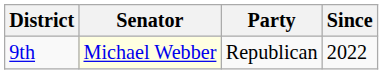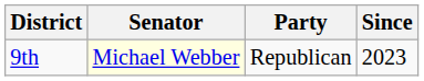9th | Since: 2022 -> 2023
